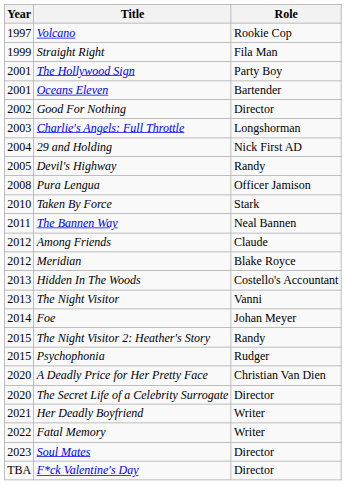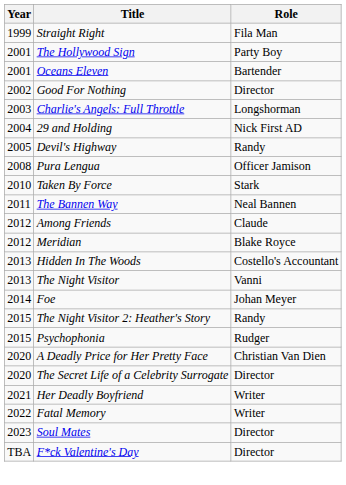- row: 1997 | Volcano | Rookie Cop
